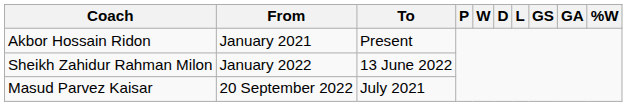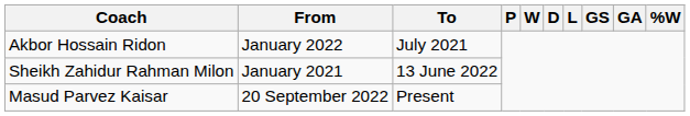Akbor Hossain Ridon | From: January 2021 -> January 2022
Akbor Hossain Ridon | To: Present -> July 2021
Sheikh Zahidur Rahman Milon | From: January 2022 -> January 2021
Masud Parvez Kaisar | To: July 2021 -> Present
